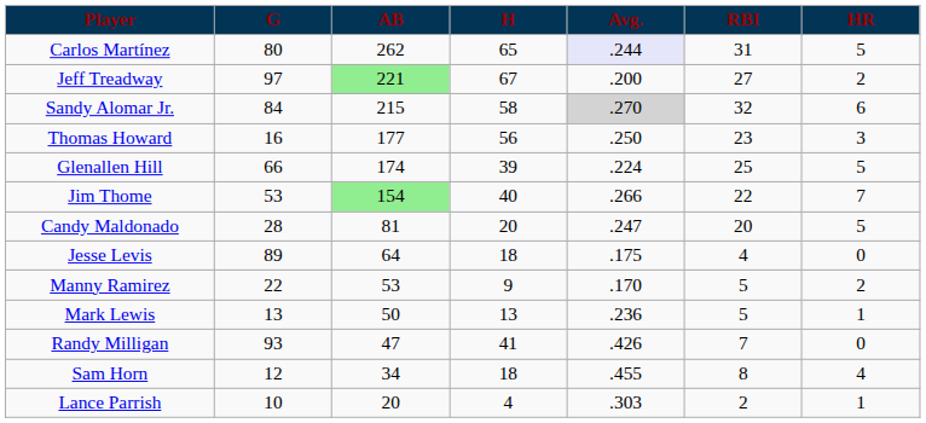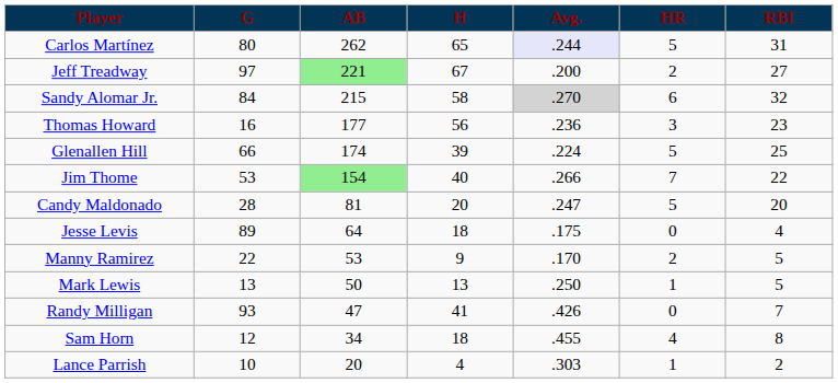columns swapped: HR <-> RBI
Thomas Howard | Avg.: .250 -> .236
Mark Lewis | Avg.: .236 -> .250
